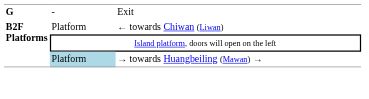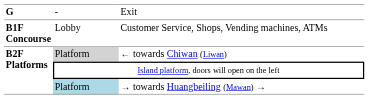+ row: B1F Concourse | Lobby | Customer Service, Shops, Vending machines, ATMs
← towards Chiwan (Liwan) | column 2: no background -> lightgrey background
